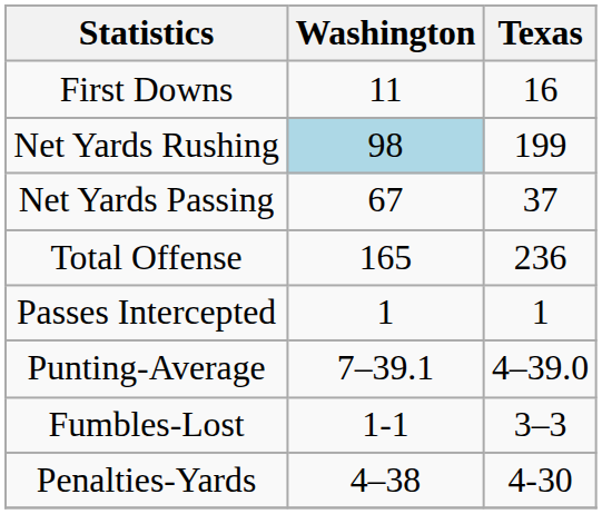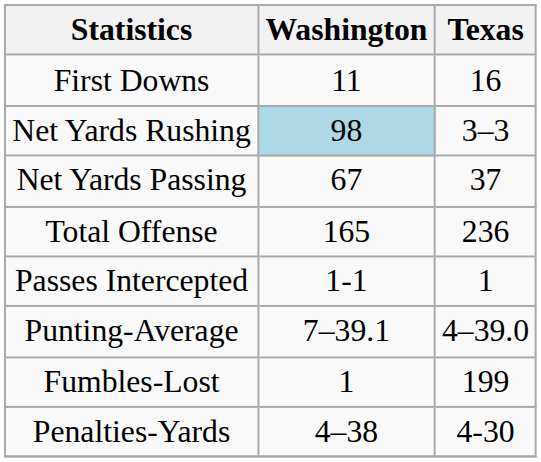Net Yards Rushing | Texas: 199 -> 3–3
Passes Intercepted | Washington: 1 -> 1-1
Fumbles-Lost | Washington: 1-1 -> 1
Fumbles-Lost | Texas: 3–3 -> 199
